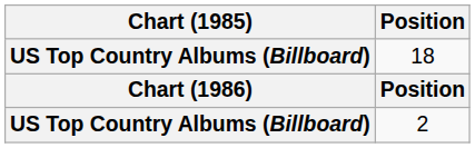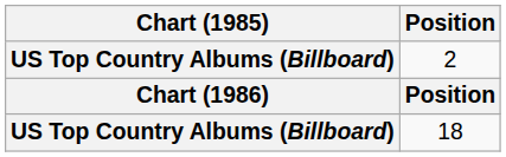rows swapped: 2 <-> 18
